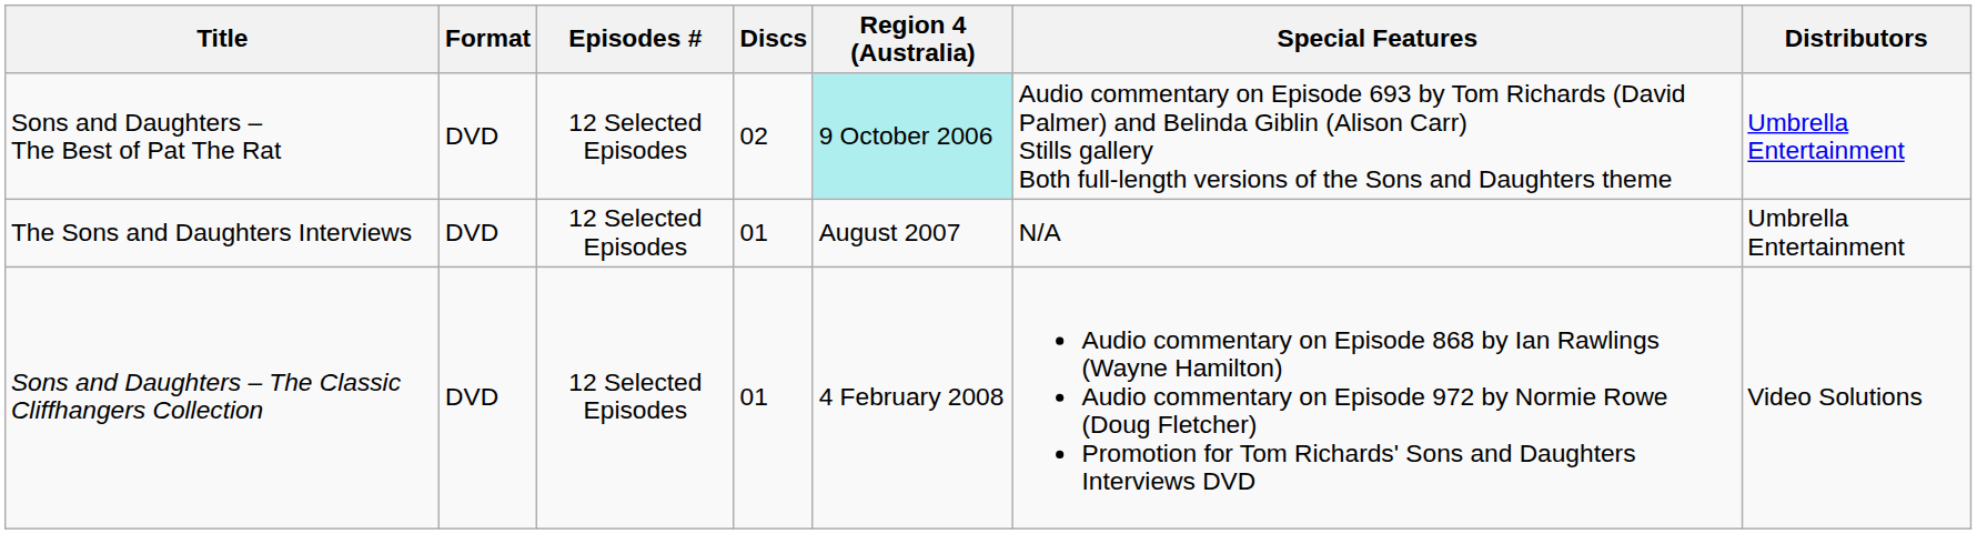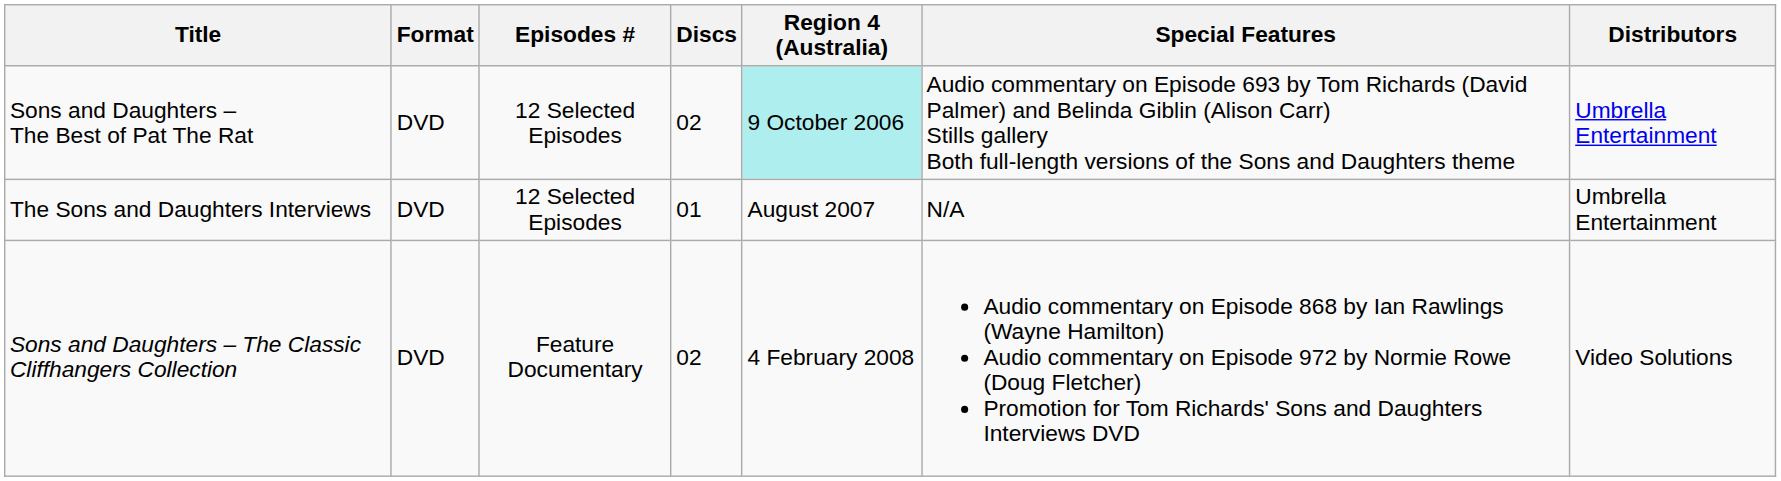Sons and Daughters – The Classic Cliffhangers Collection | Episodes #: 12 Selected Episodes -> Feature Documentary
Sons and Daughters – The Classic Cliffhangers Collection | Discs: 01 -> 02
